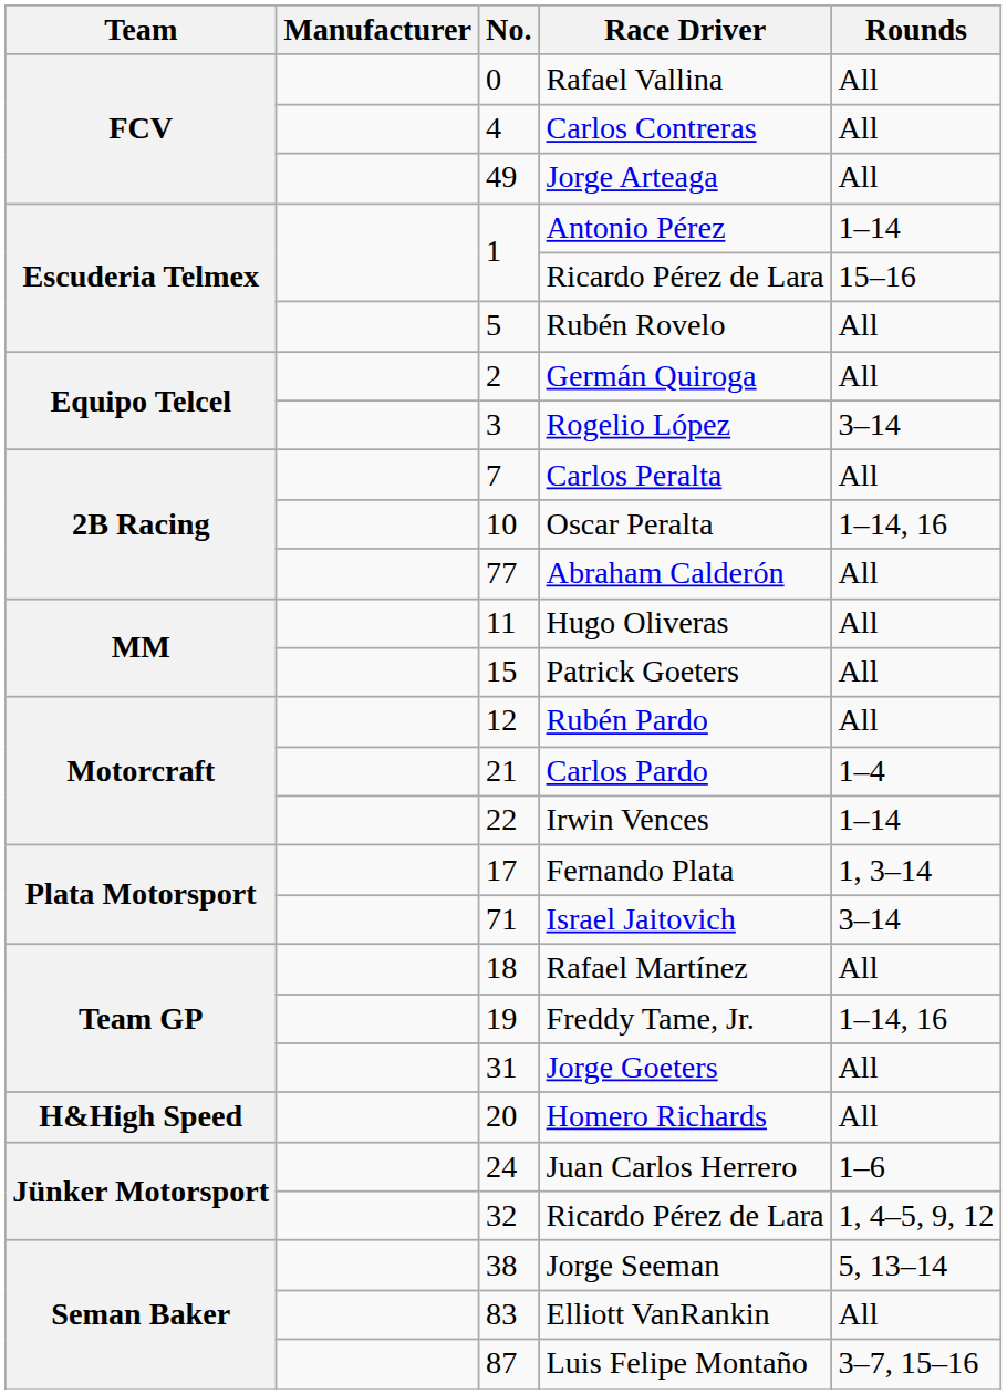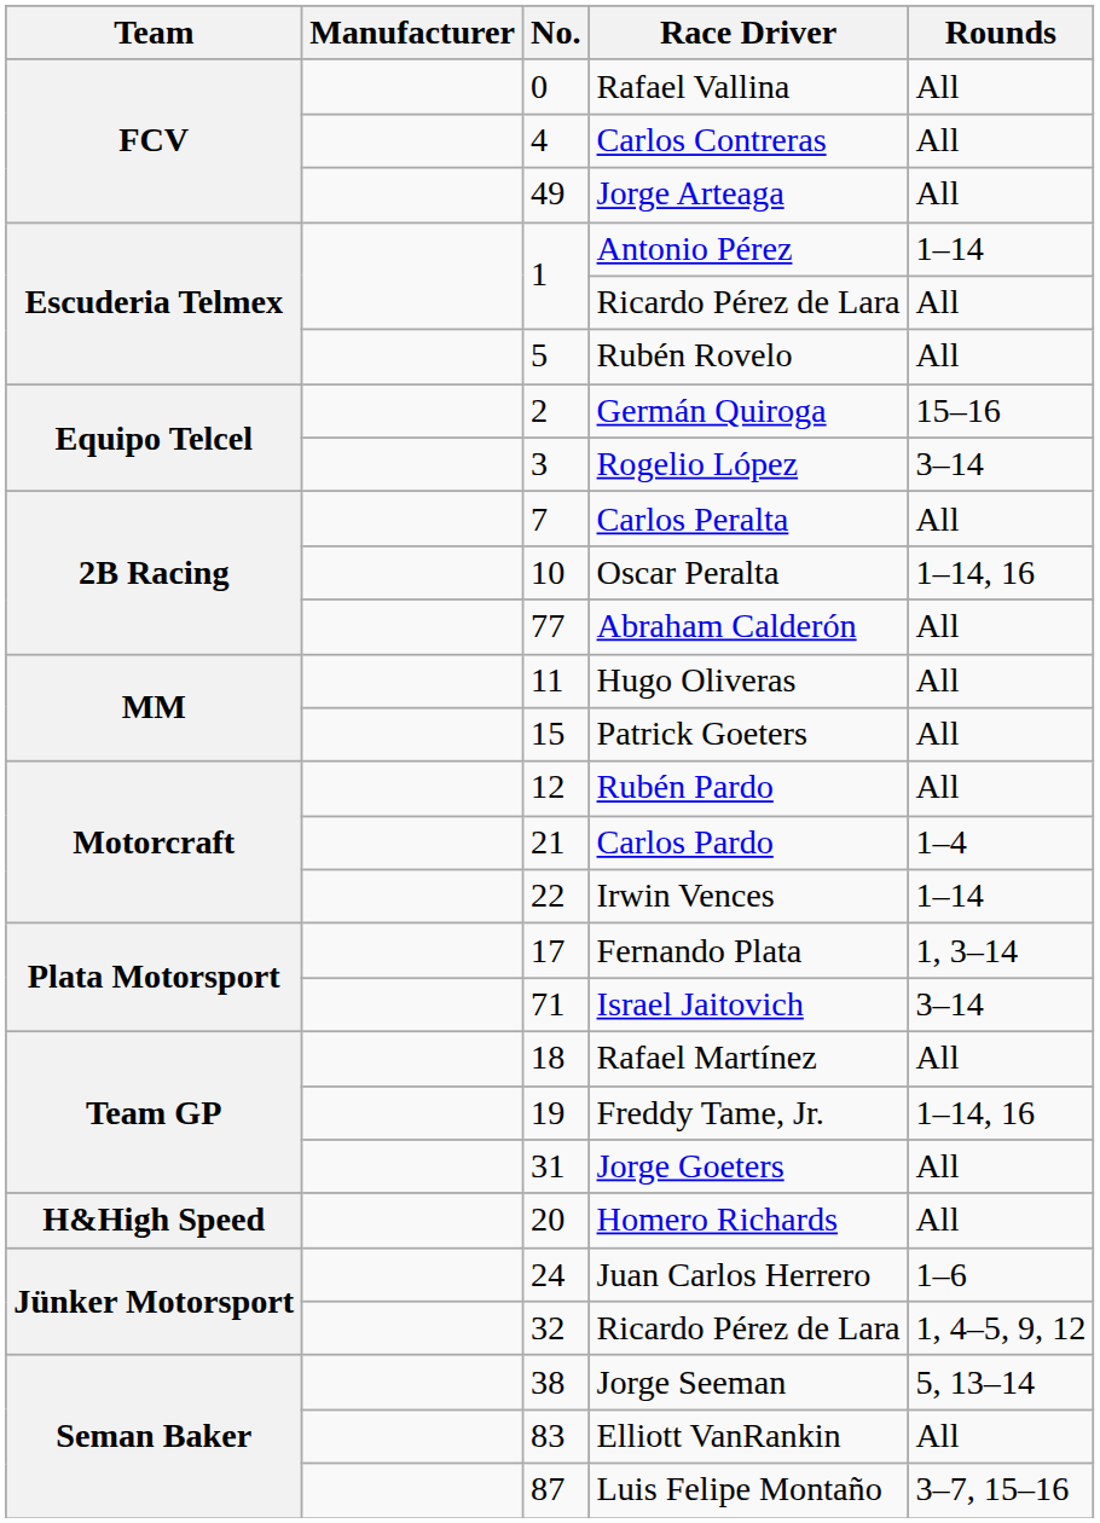1 / Ricardo Pérez de Lara | Rounds: 15–16 -> All
Germán Quiroga | Rounds: All -> 15–16
